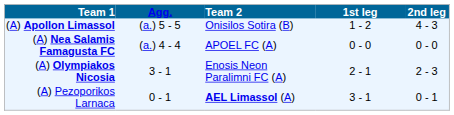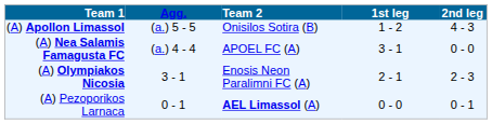(A) Nea Salamis Famagusta FC | 1st leg: 0 - 0 -> 3 - 1
(A) Pezoporikos Larnaca | 1st leg: 3 - 1 -> 0 - 0
